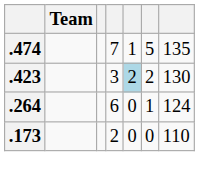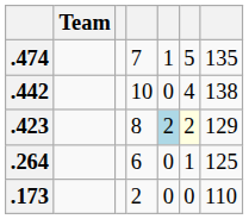+ row: .442 | 10 | 0 | 4 | 138
.423 | column 4: 3 -> 8
.423 | column 6: no background -> lightyellow background
.423 | column 7: 130 -> 129
.264 | column 7: 124 -> 125
